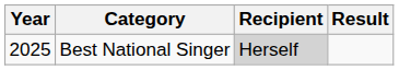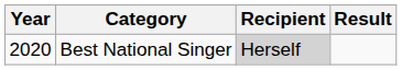Best National Singer | Year: 2025 -> 2020
